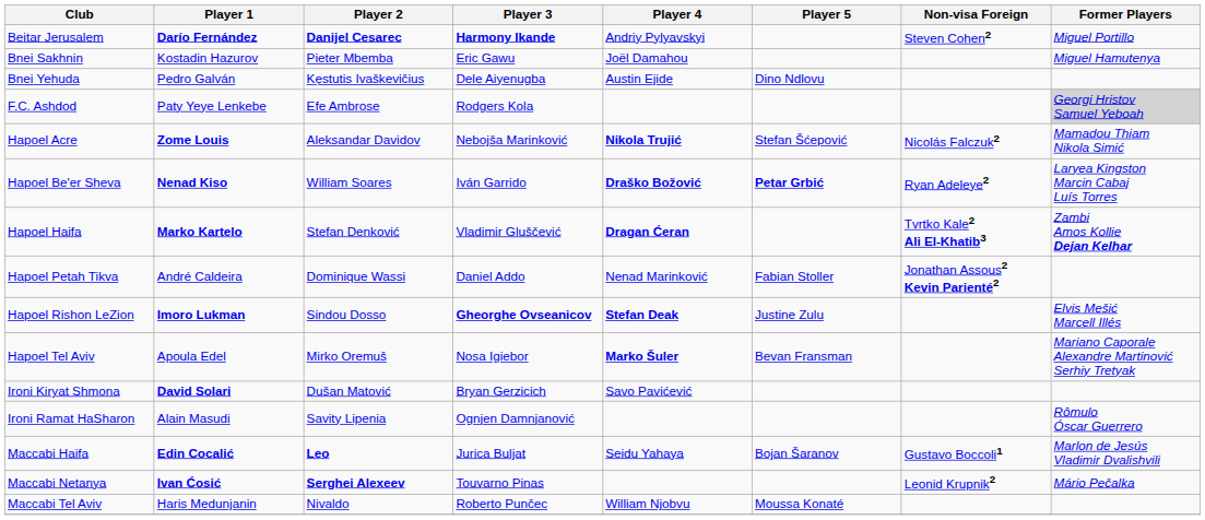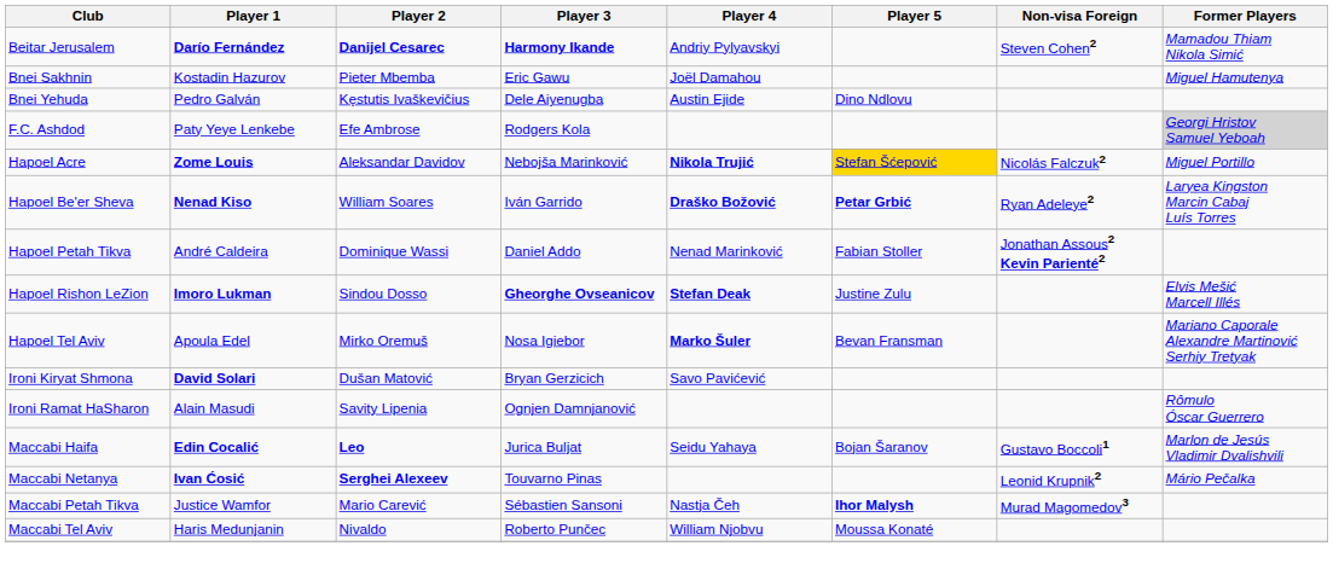Beitar Jerusalem | Former Players: Miguel Portillo -> Mamadou Thiam Nikola Simić
Hapoel Acre | Player 5: no background -> gold background
Hapoel Acre | Former Players: Mamadou Thiam Nikola Simić -> Miguel Portillo
- row: Hapoel Haifa | Marko Kartelo | Stefan Denković | Vladimir Gluščević | Dragan Ćeran | Tvrtko Kale2 Ali El-Khatib3 | Zambi Amos Kollie Dejan Kelhar
+ row: Maccabi Petah Tikva | Justice Wamfor | Mario Carević | Sébastien Sansoni | Nastja Čeh | Ihor Malysh | Murad Magomedov3
